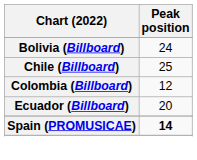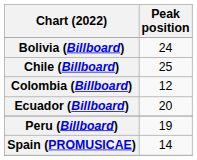+ row: Peru (Billboard) | 19
Spain (PROMUSICAE) | Peak position: bold -> normal
